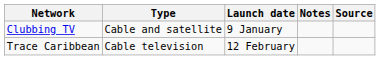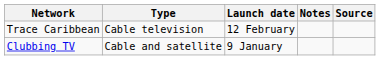rows swapped: Clubbing TV <-> Trace Caribbean
